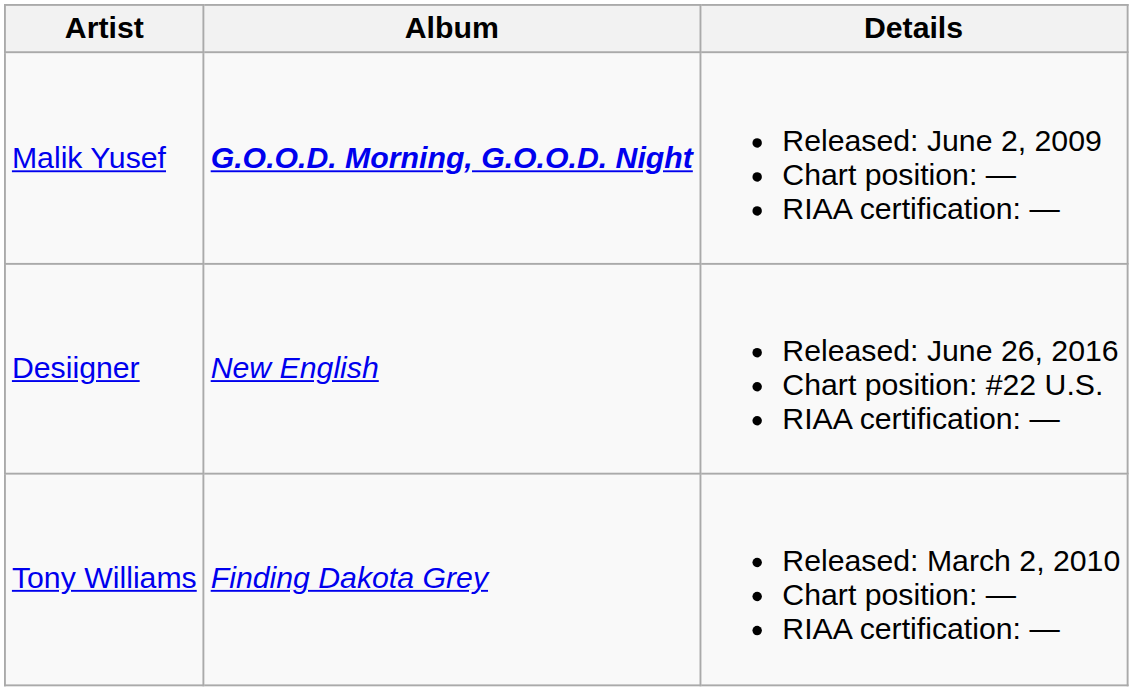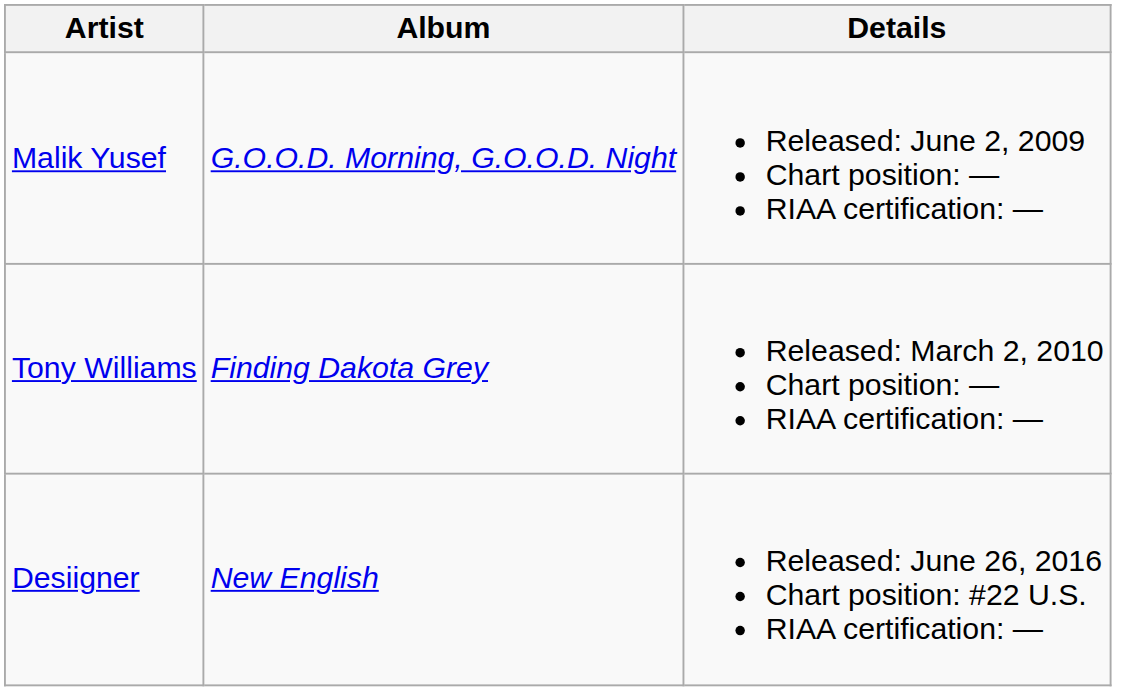Malik Yusef | Album: bold -> normal
rows swapped: Tony Williams <-> Desiigner
